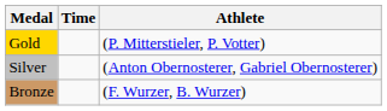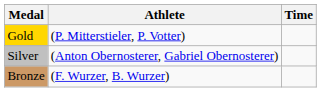columns swapped: Athlete <-> Time
